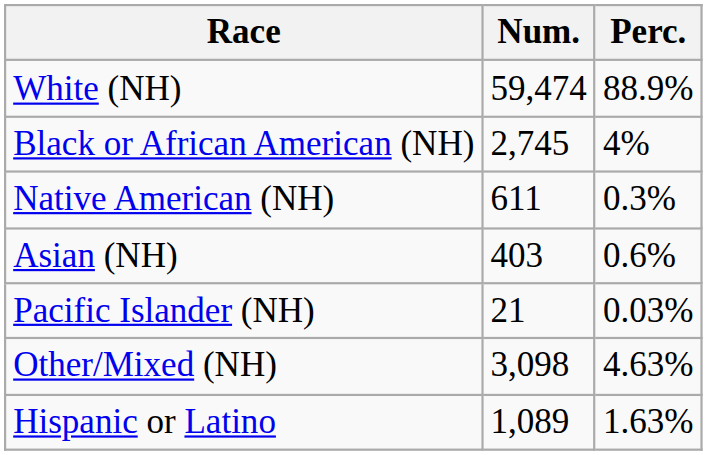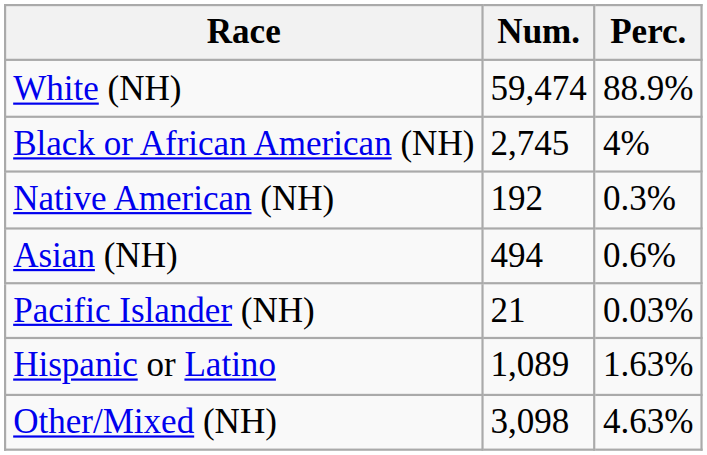Native American (NH) | Num.: 611 -> 192
Asian (NH) | Num.: 403 -> 494
rows swapped: Other/Mixed (NH) <-> Hispanic or Latino
